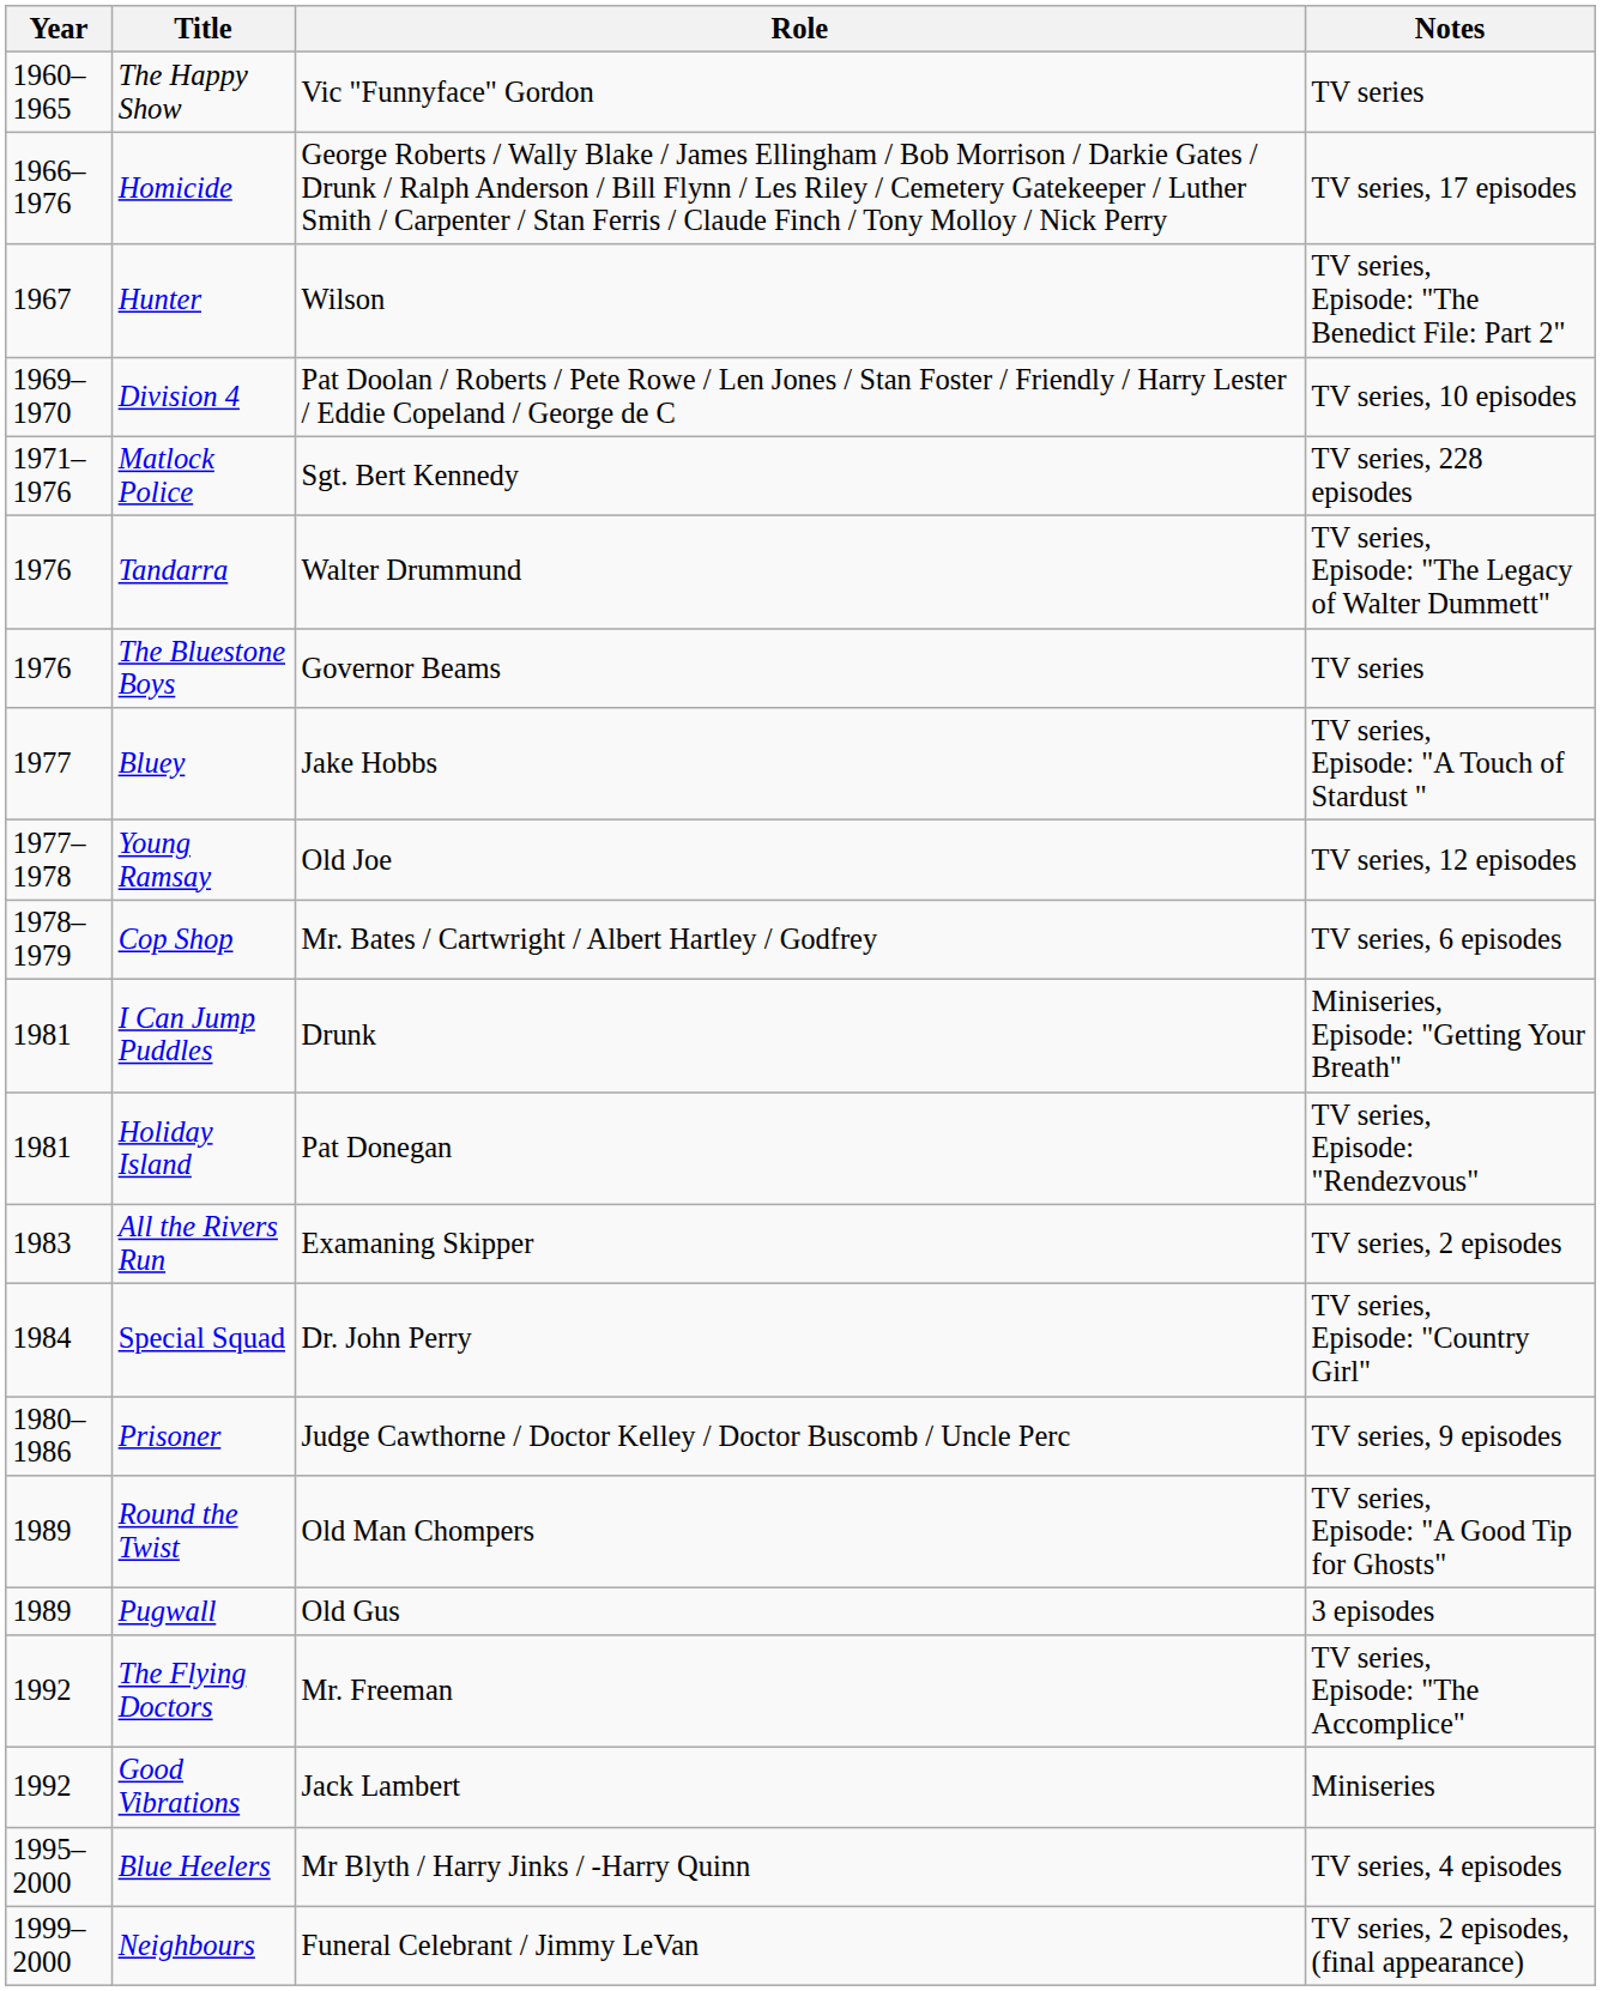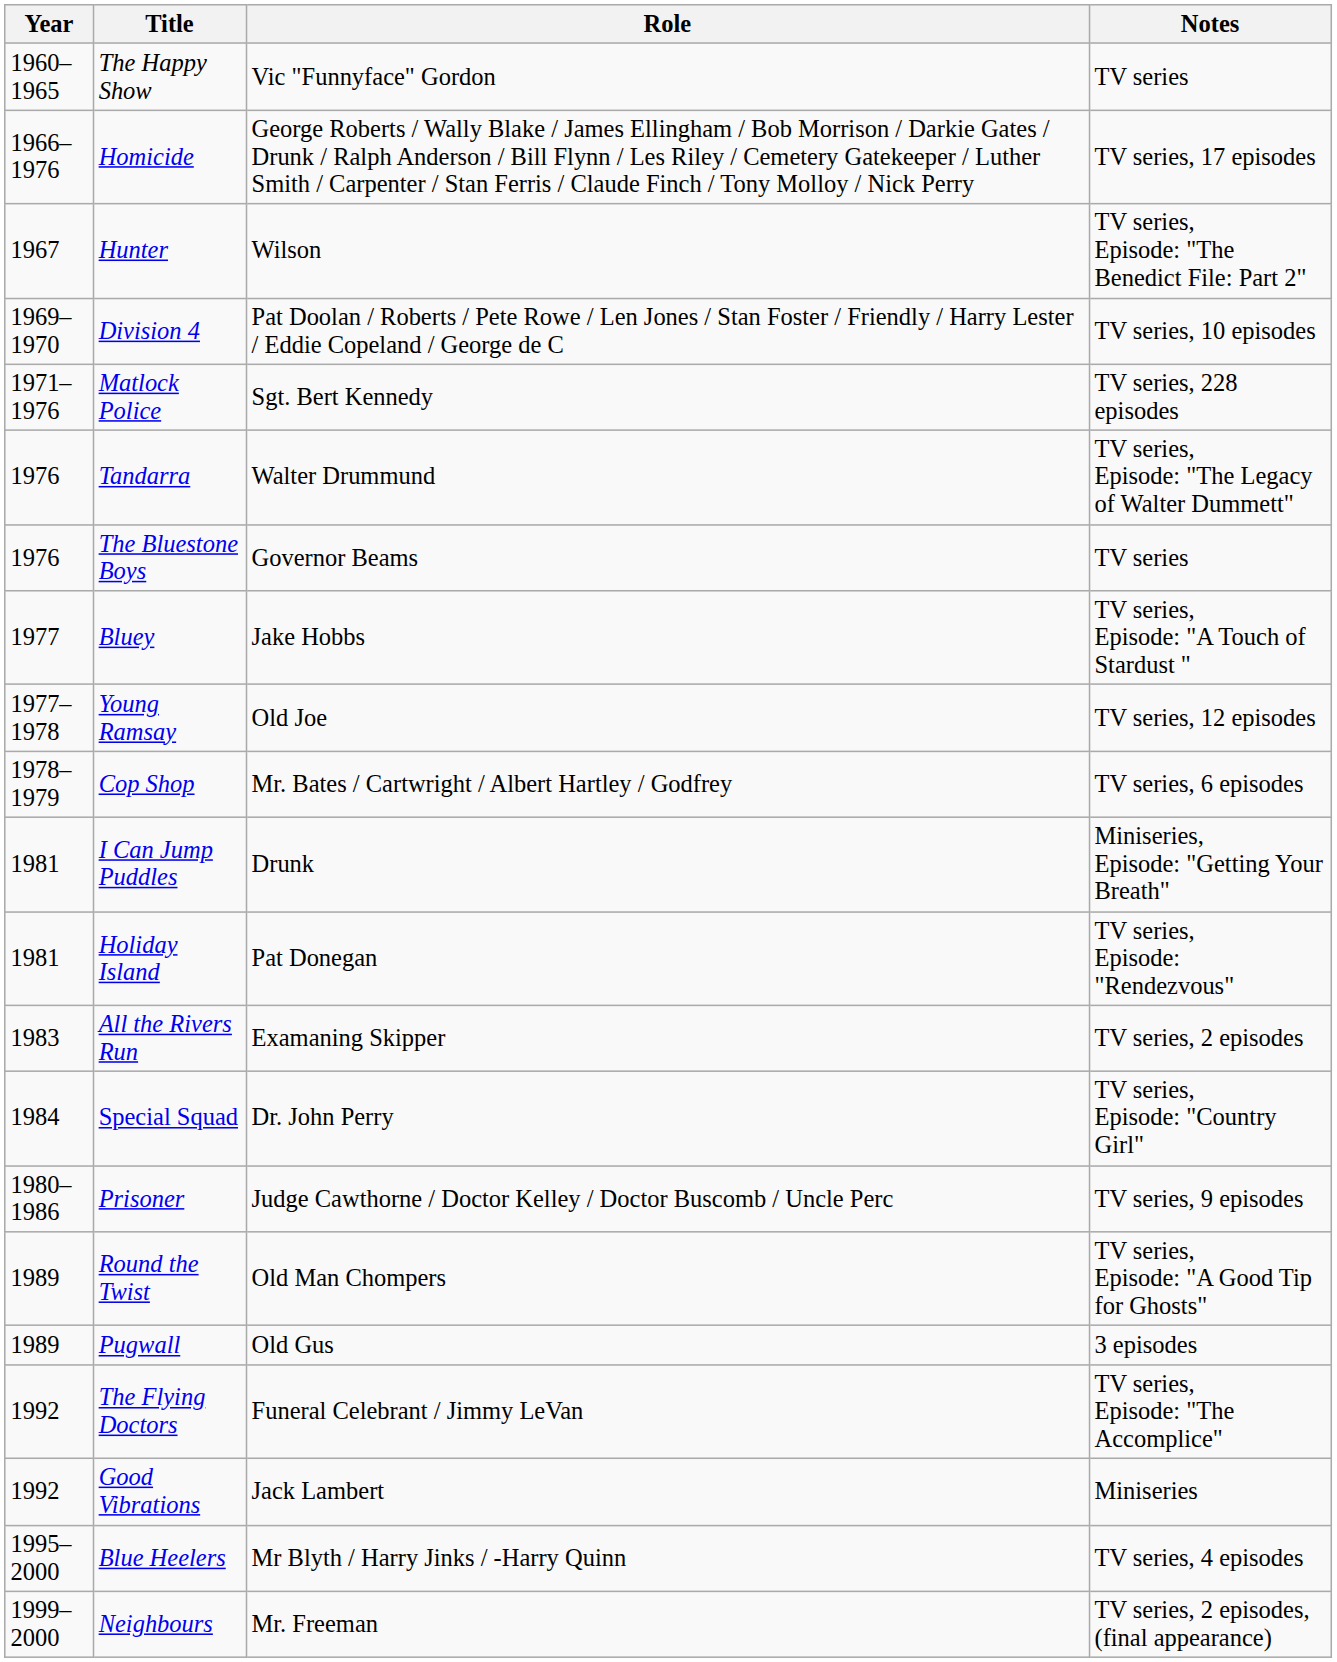The Flying Doctors | Role: Mr. Freeman -> Funeral Celebrant / Jimmy LeVan
Neighbours | Role: Funeral Celebrant / Jimmy LeVan -> Mr. Freeman
